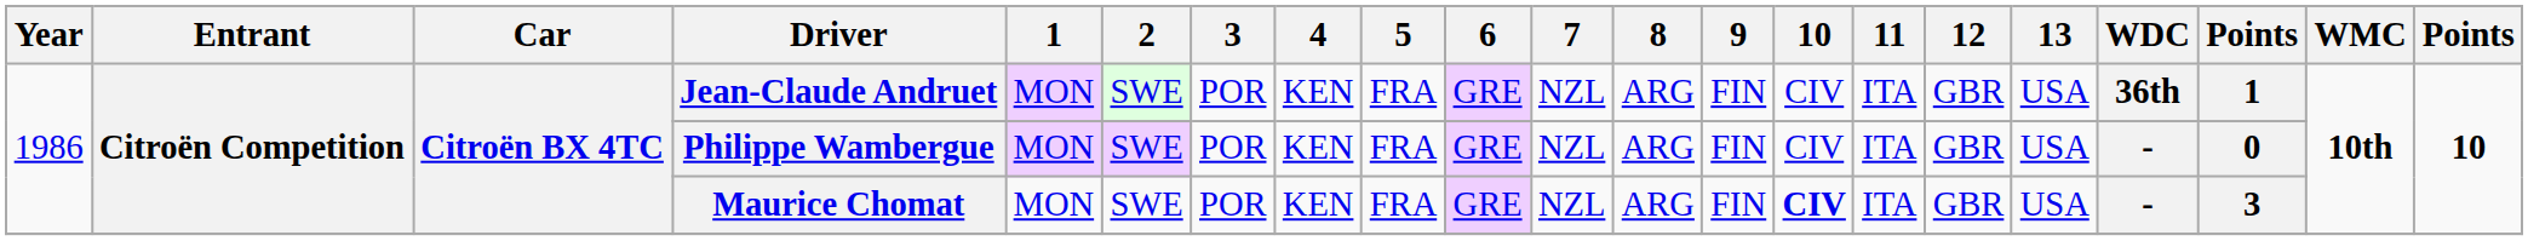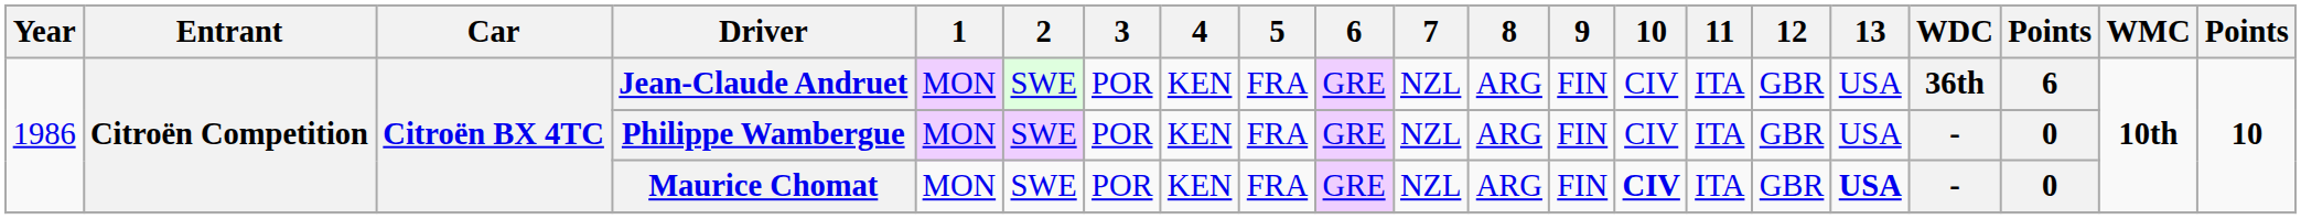Jean-Claude Andruet | column 19: 1 -> 6
Maurice Chomat | 13: normal -> bold
Maurice Chomat | column 19: 3 -> 0
